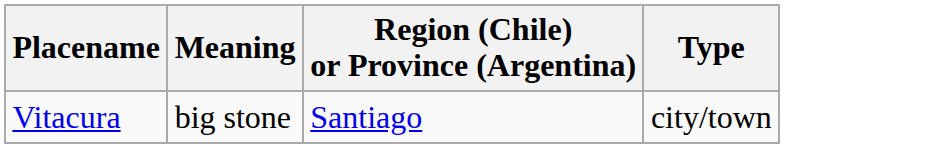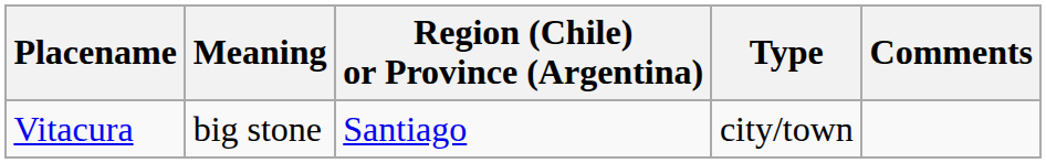+ column: Comments
